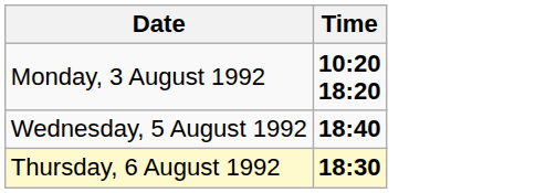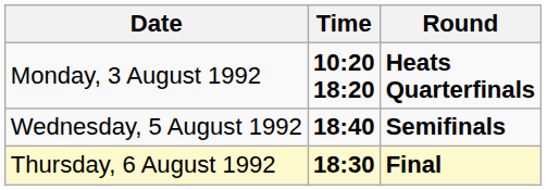+ column: Round | Heats Quarterfinals | Semifinals | Final
